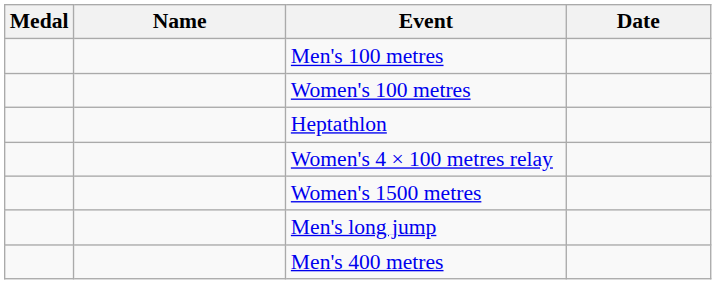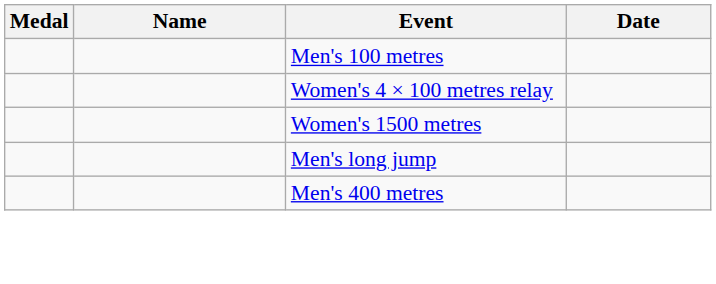- row: Women's 100 metres
- row: Heptathlon
